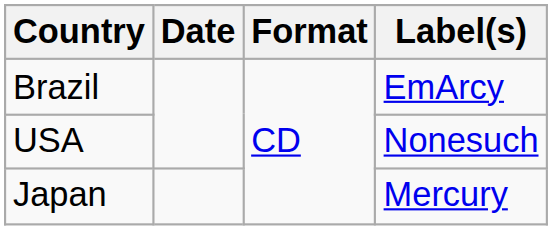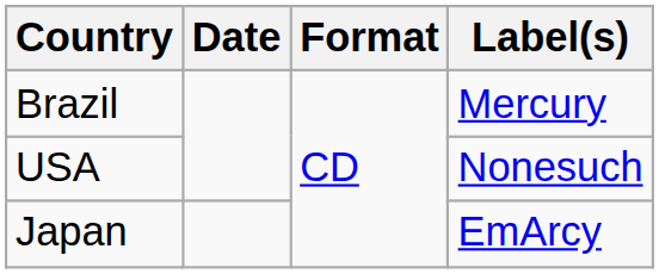Brazil | Label(s): EmArcy -> Mercury
Japan | Label(s): Mercury -> EmArcy
